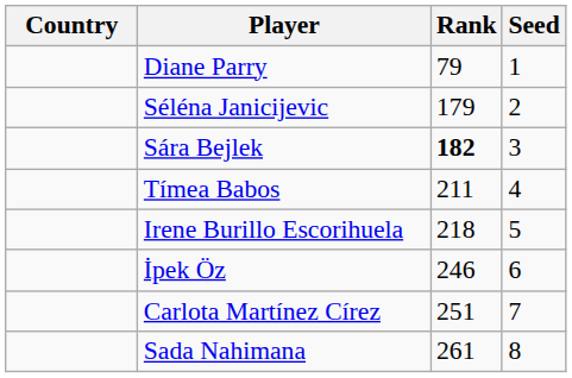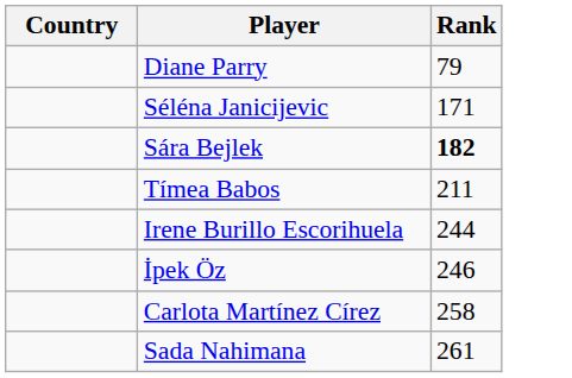- column: Seed | 1 | 2 | 3 | 4 | 5 | 6 | 7 | 8
Séléna Janicijevic | Rank: 179 -> 171
Irene Burillo Escorihuela | Rank: 218 -> 244
Carlota Martínez Círez | Rank: 251 -> 258
